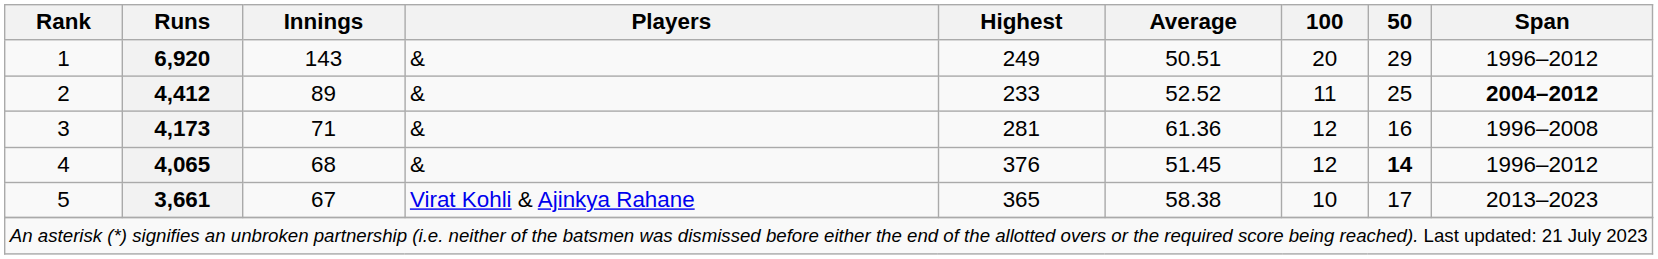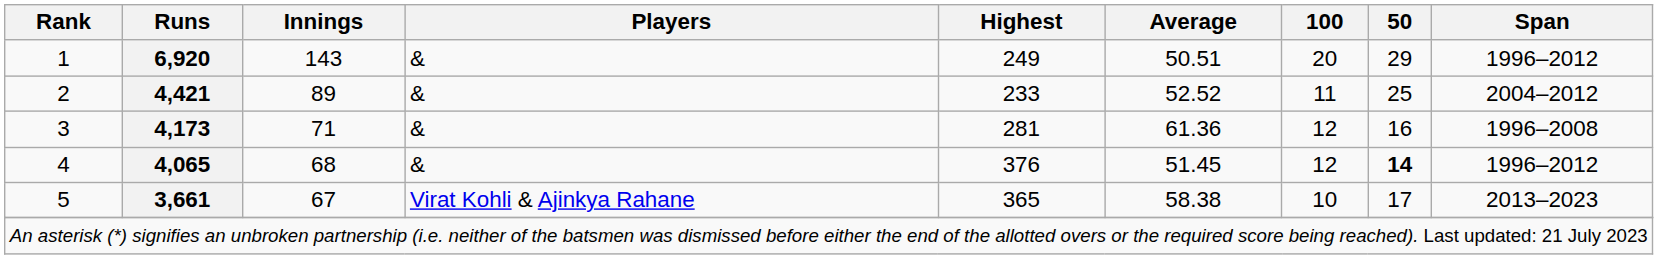2 | Runs: 4,412 -> 4,421
2 | Span: bold -> normal
